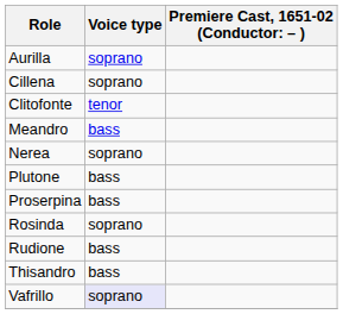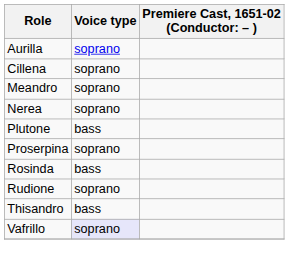- row: Clitofonte | tenor
Meandro | Voice type: bass -> soprano
Proserpina | Voice type: bass -> soprano
Rosinda | Voice type: soprano -> bass
Rudione | Voice type: bass -> soprano
